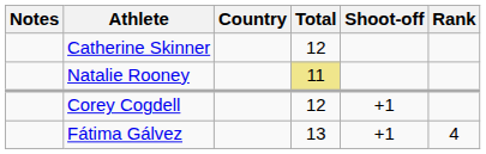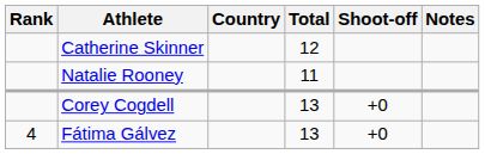columns swapped: Rank <-> Notes
Natalie Rooney | Total: khaki background -> no background
Corey Cogdell | Total: 12 -> 13
Corey Cogdell | Shoot-off: +1 -> +0
Fátima Gálvez | Shoot-off: +1 -> +0
